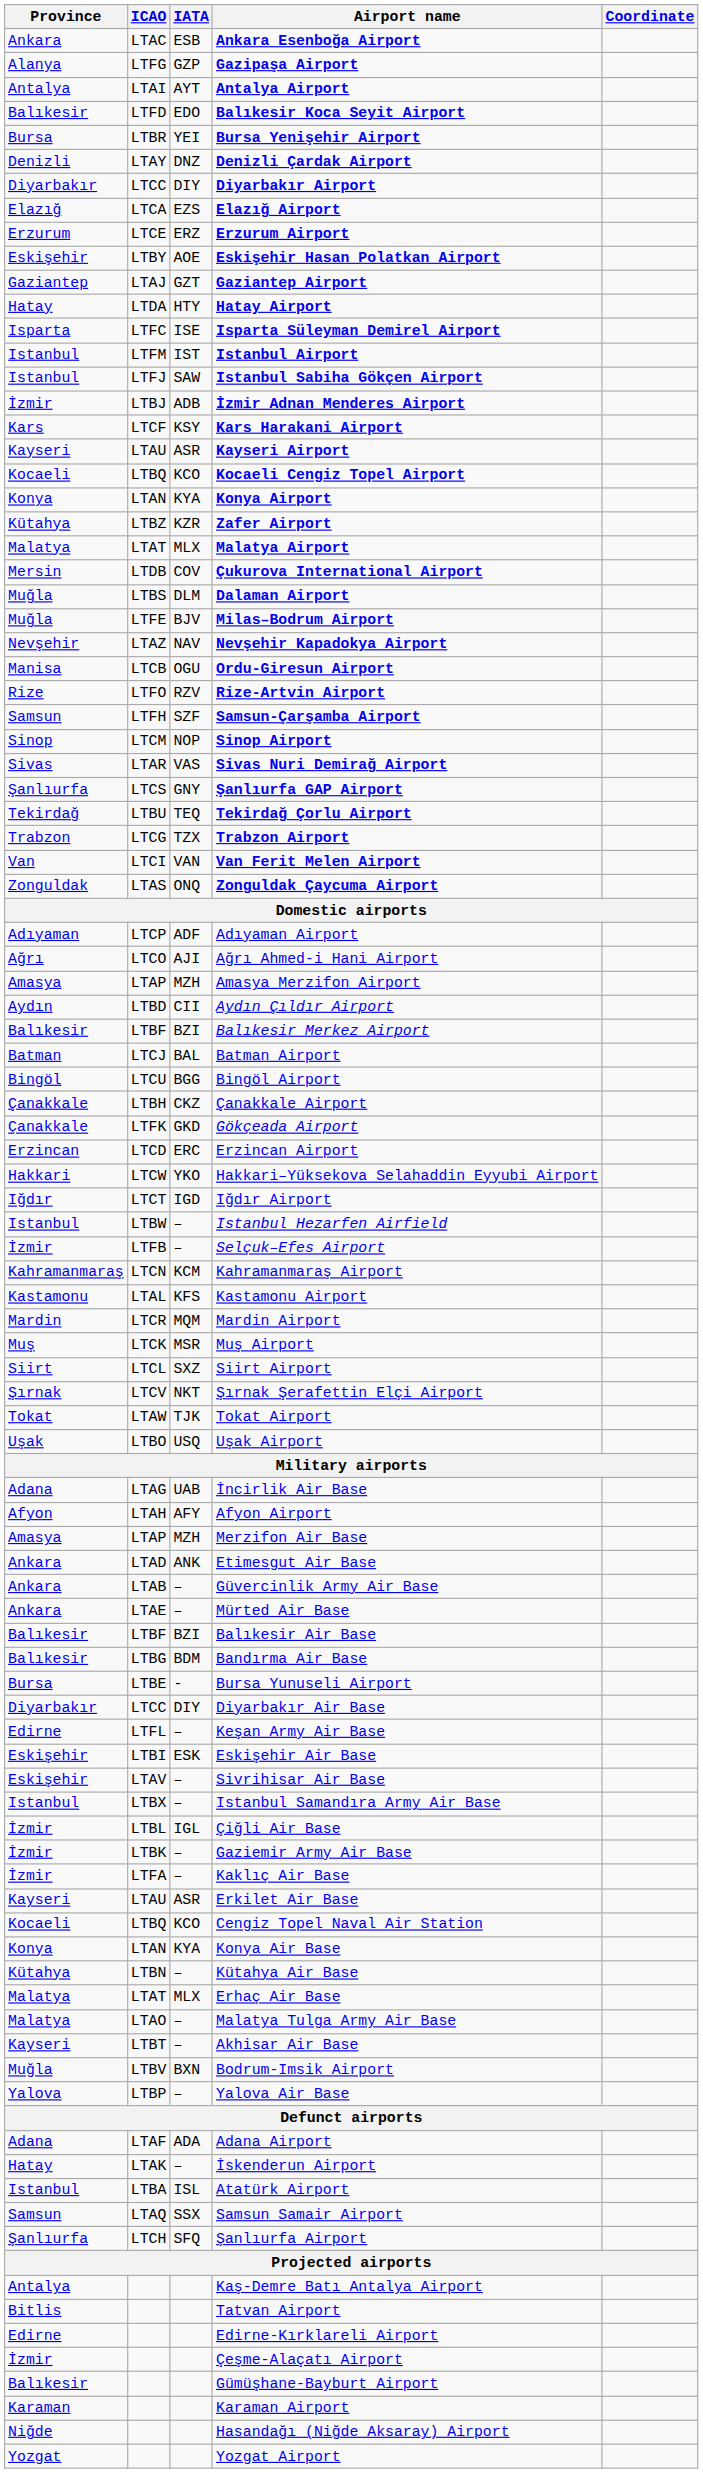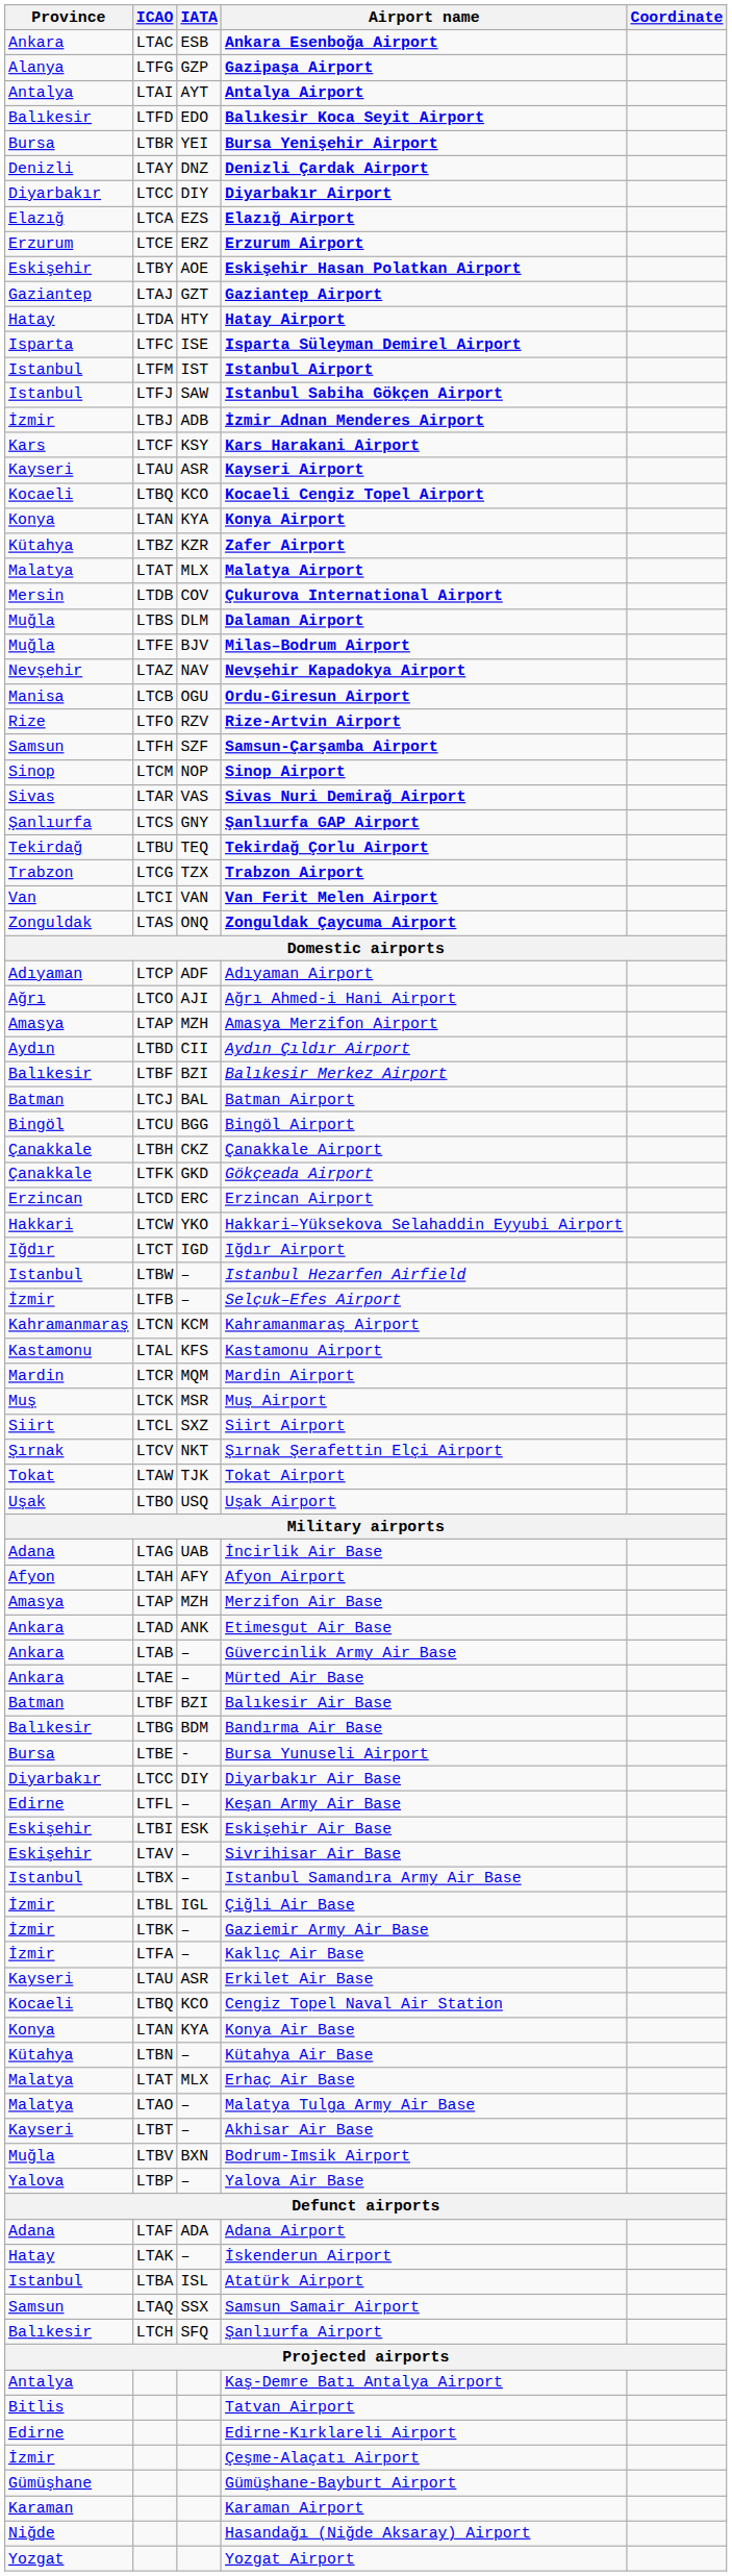Balıkesir Air Base | Province: Balıkesir -> Batman
Şanlıurfa Airport | Province: Şanlıurfa -> Balıkesir
Gümüşhane-Bayburt Airport | Province: Balıkesir -> Gümüşhane
